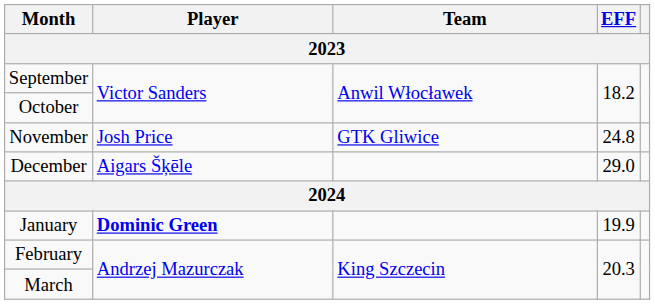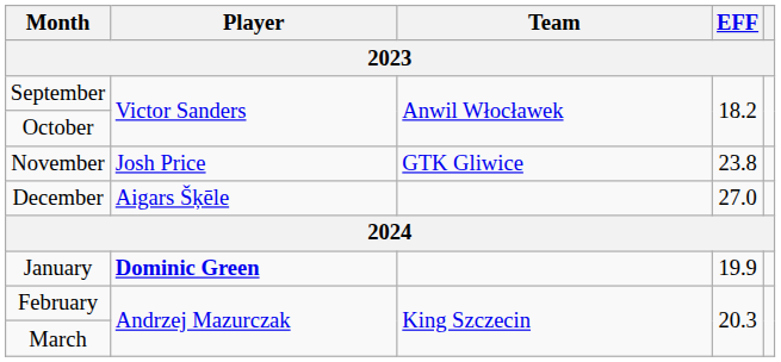November | EFF: 24.8 -> 23.8
December | EFF: 29.0 -> 27.0
